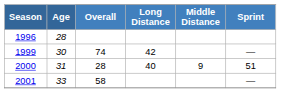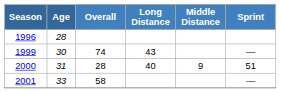1999 | Long Distance: 42 -> 43
